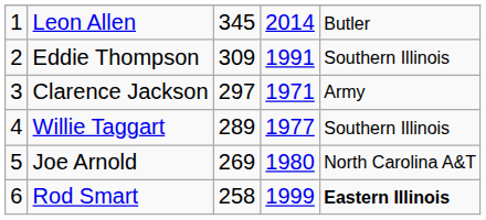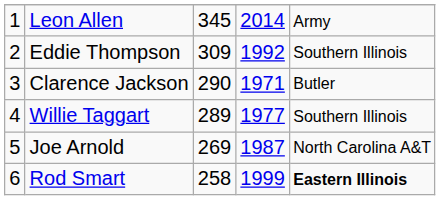Leon Allen | column 5: Butler -> Army
Eddie Thompson | column 4: 1991 -> 1992
Clarence Jackson | column 3: 297 -> 290
Clarence Jackson | column 5: Army -> Butler
Joe Arnold | column 4: 1980 -> 1987
